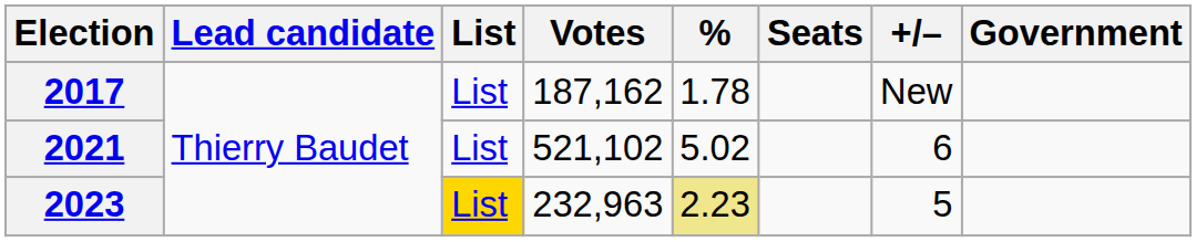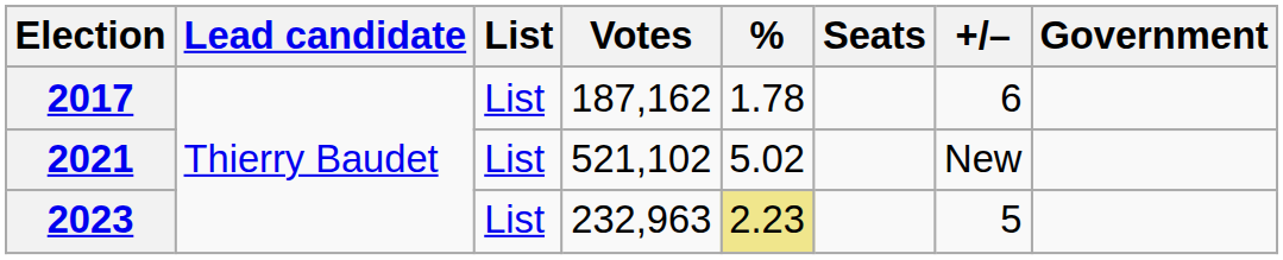2017 | +/–: New -> 6
2021 | +/–: 6 -> New
2023 | List: gold background -> no background
